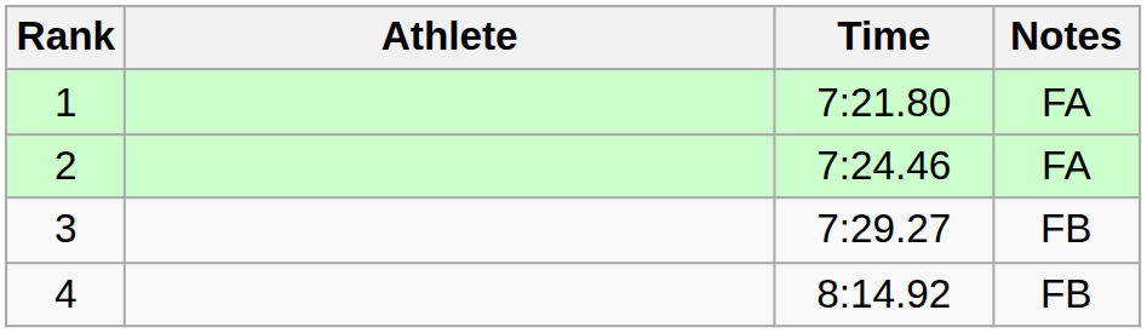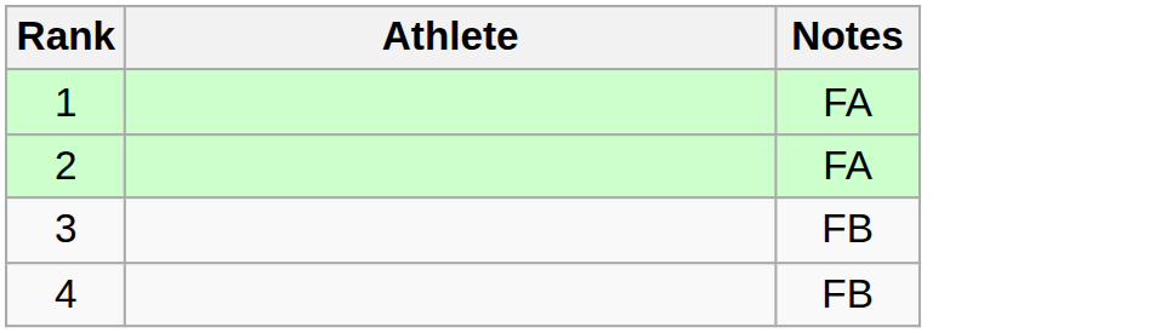- column: Time | 7:21.80 | 7:24.46 | 7:29.27 | 8:14.92
